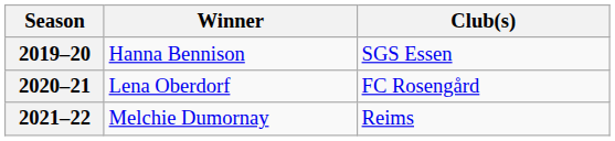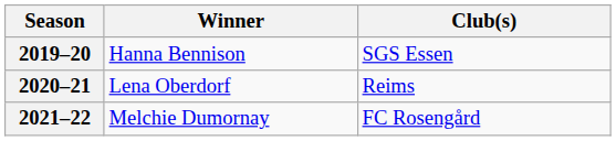2020–21 | Club(s): FC Rosengård -> Reims
2021–22 | Club(s): Reims -> FC Rosengård
